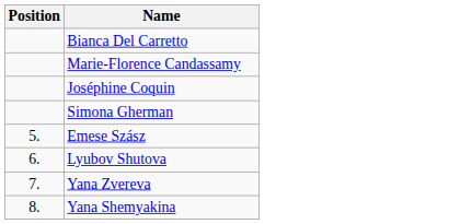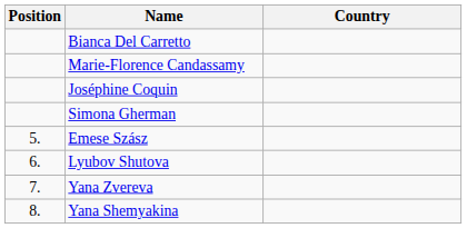+ column: Country
